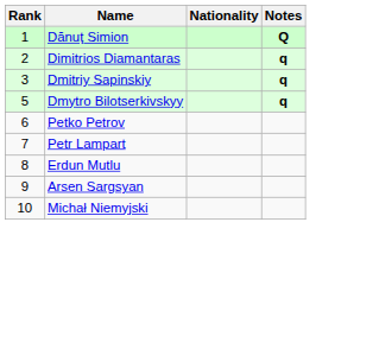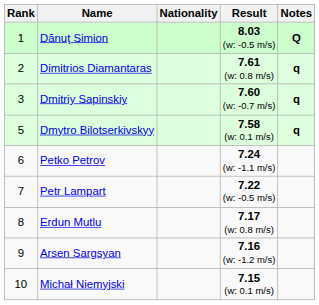+ column: Result | 8.03 (w: -0.5 m/s) | 7.61 (w: 0.8 m/s) | 7.60 (w: -0.7 m/s) | 7.58 (w: 0.1 m/s) | 7.24 (w: -1.1 m/s) | 7.22 (w: -0.5 m/s) | 7.17 (w: 0.8 m/s) | 7.16 (w: -1.2 m/s) | 7.15 (w: 0.1 m/s)
